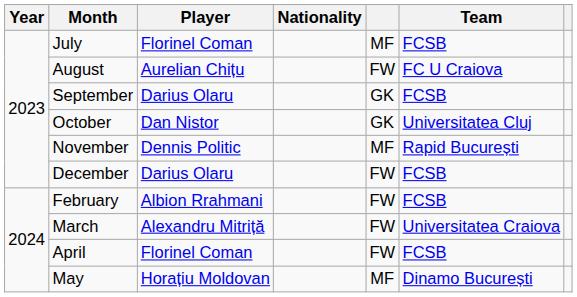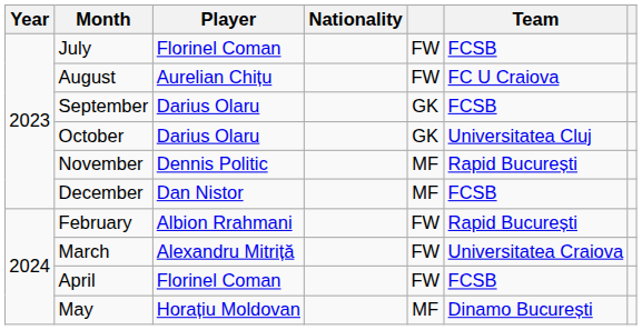July | column 5: MF -> FW
October | Player: Dan Nistor -> Darius Olaru
December | Player: Darius Olaru -> Dan Nistor
December | column 5: FW -> MF
February | Team: FCSB -> Rapid București
